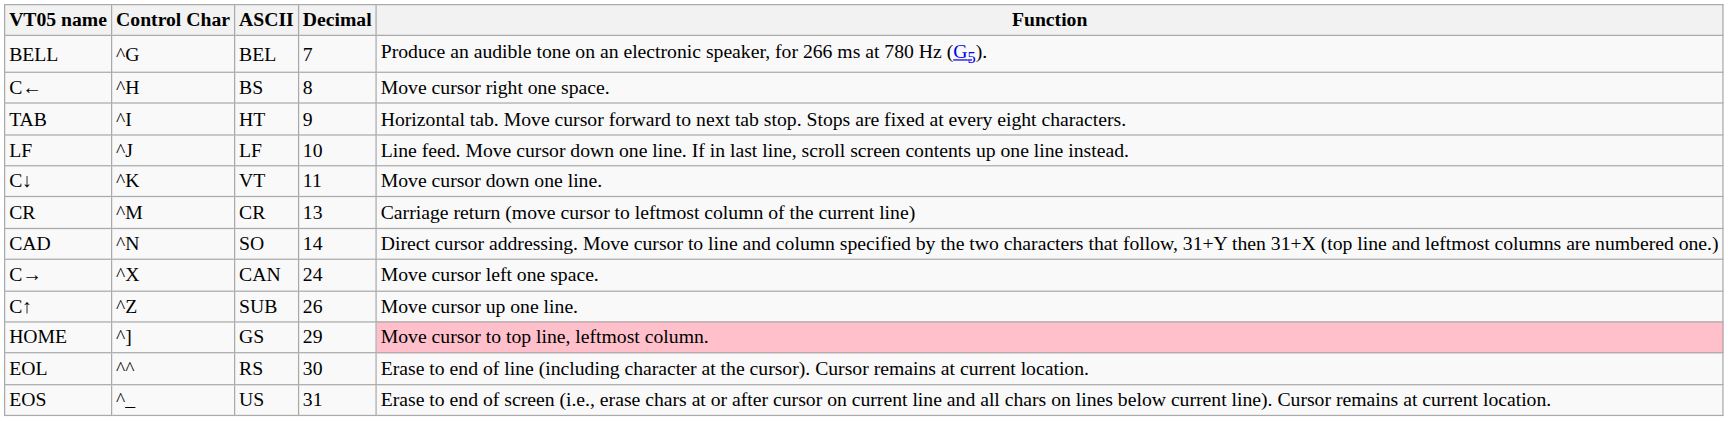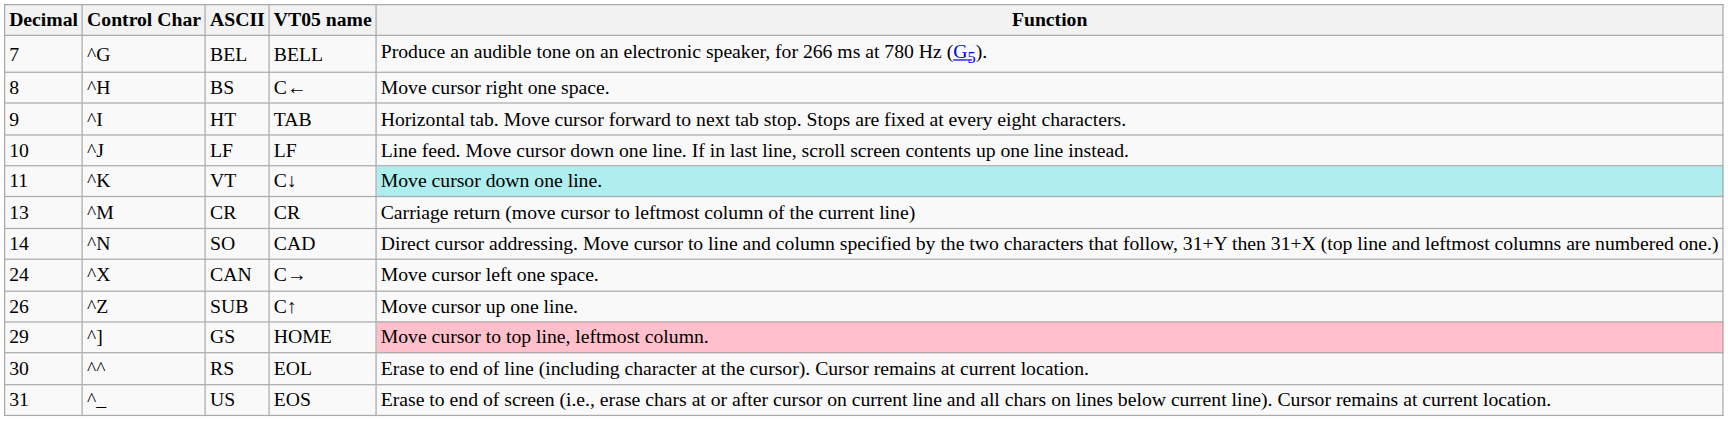columns swapped: Decimal <-> VT05 name
VT | Function: no background -> paleturquoise background
